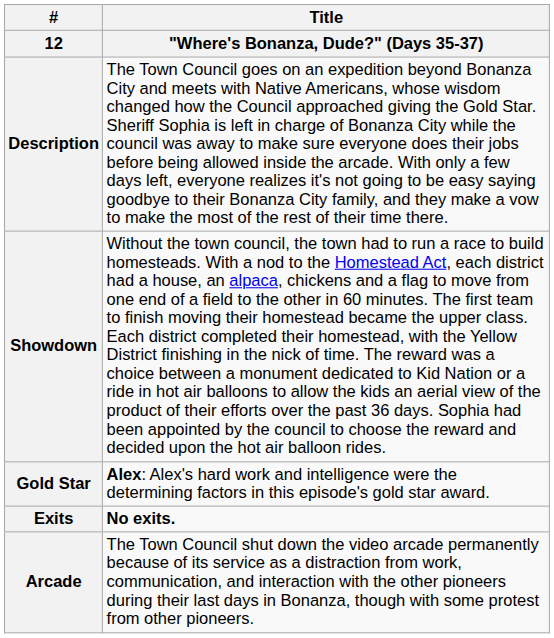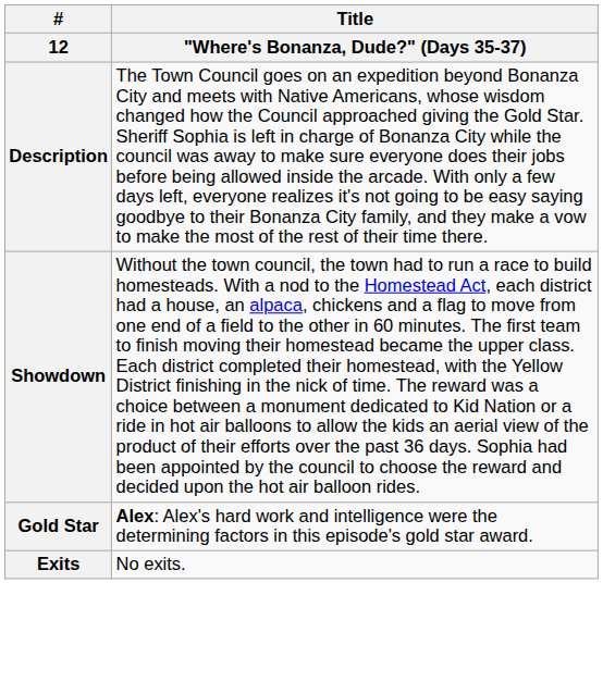Exits | Title / "Where's Bonanza, Dude?" (Days 35-37): bold -> normal
- row: Arcade | The Town Council shut down the video arcade permanently because of its service as a distraction from work, communication, and interaction with the other pioneers during their last days in Bonanza, though with some protest from other pioneers.
